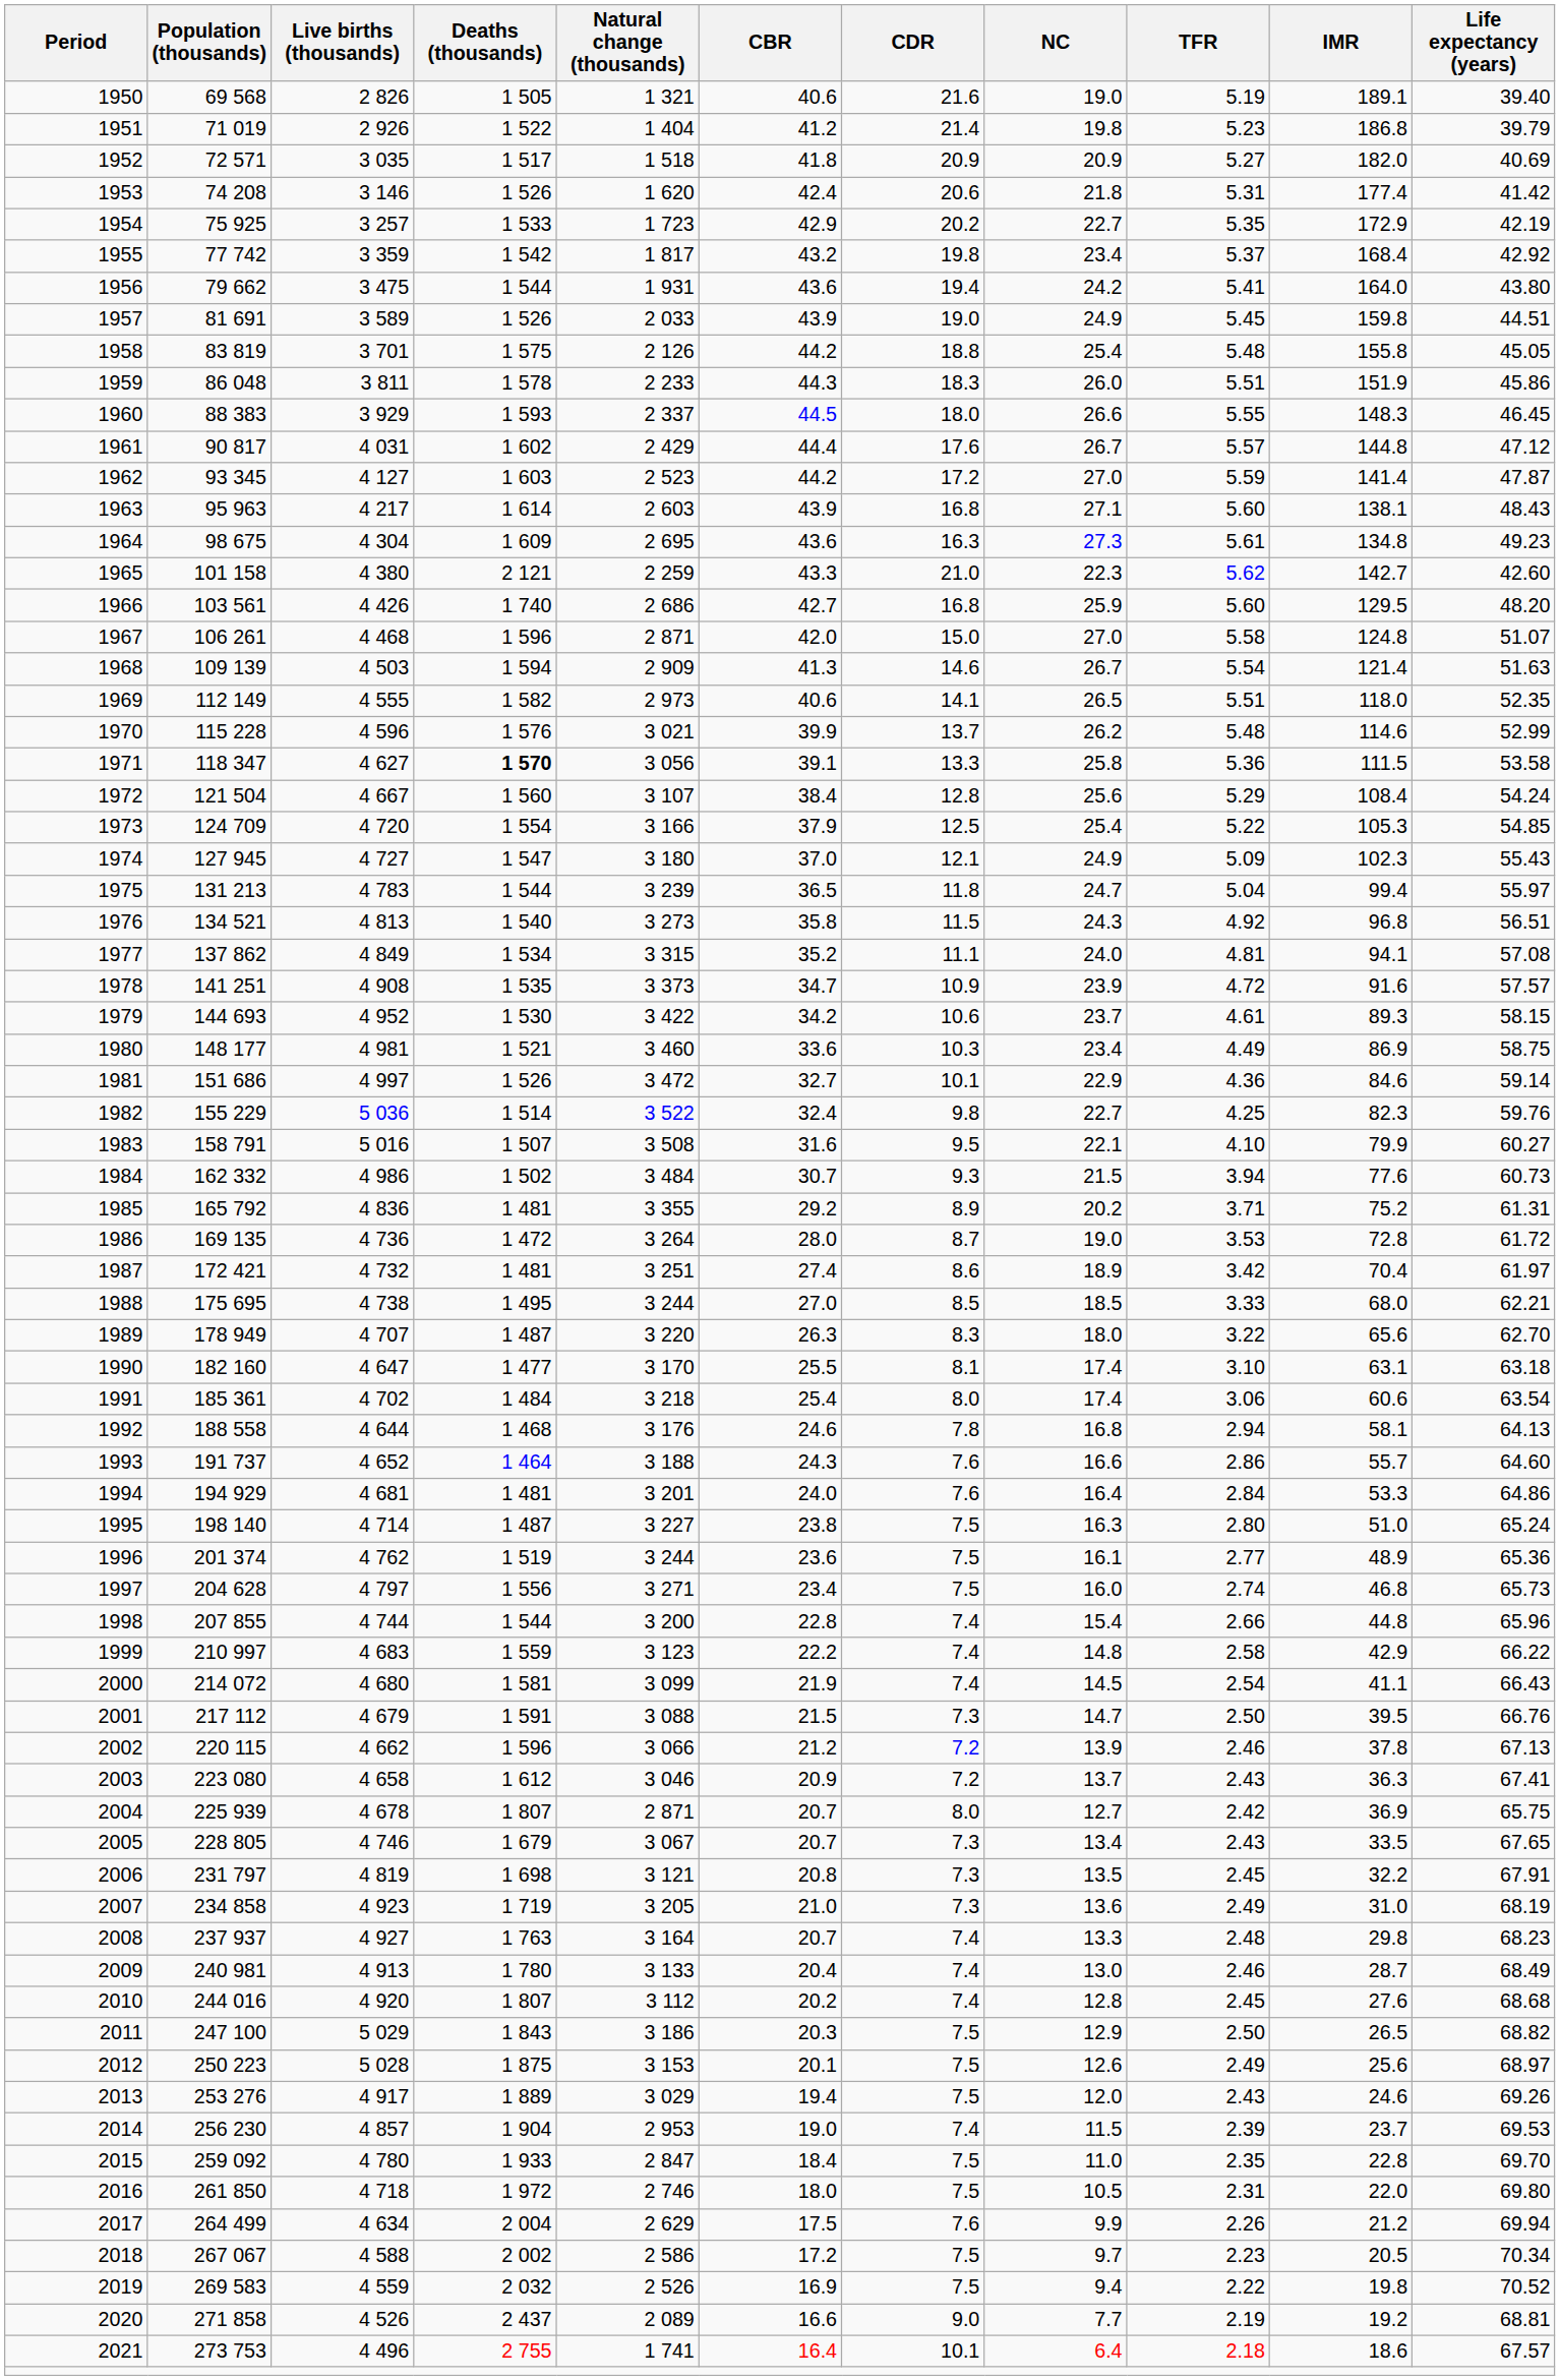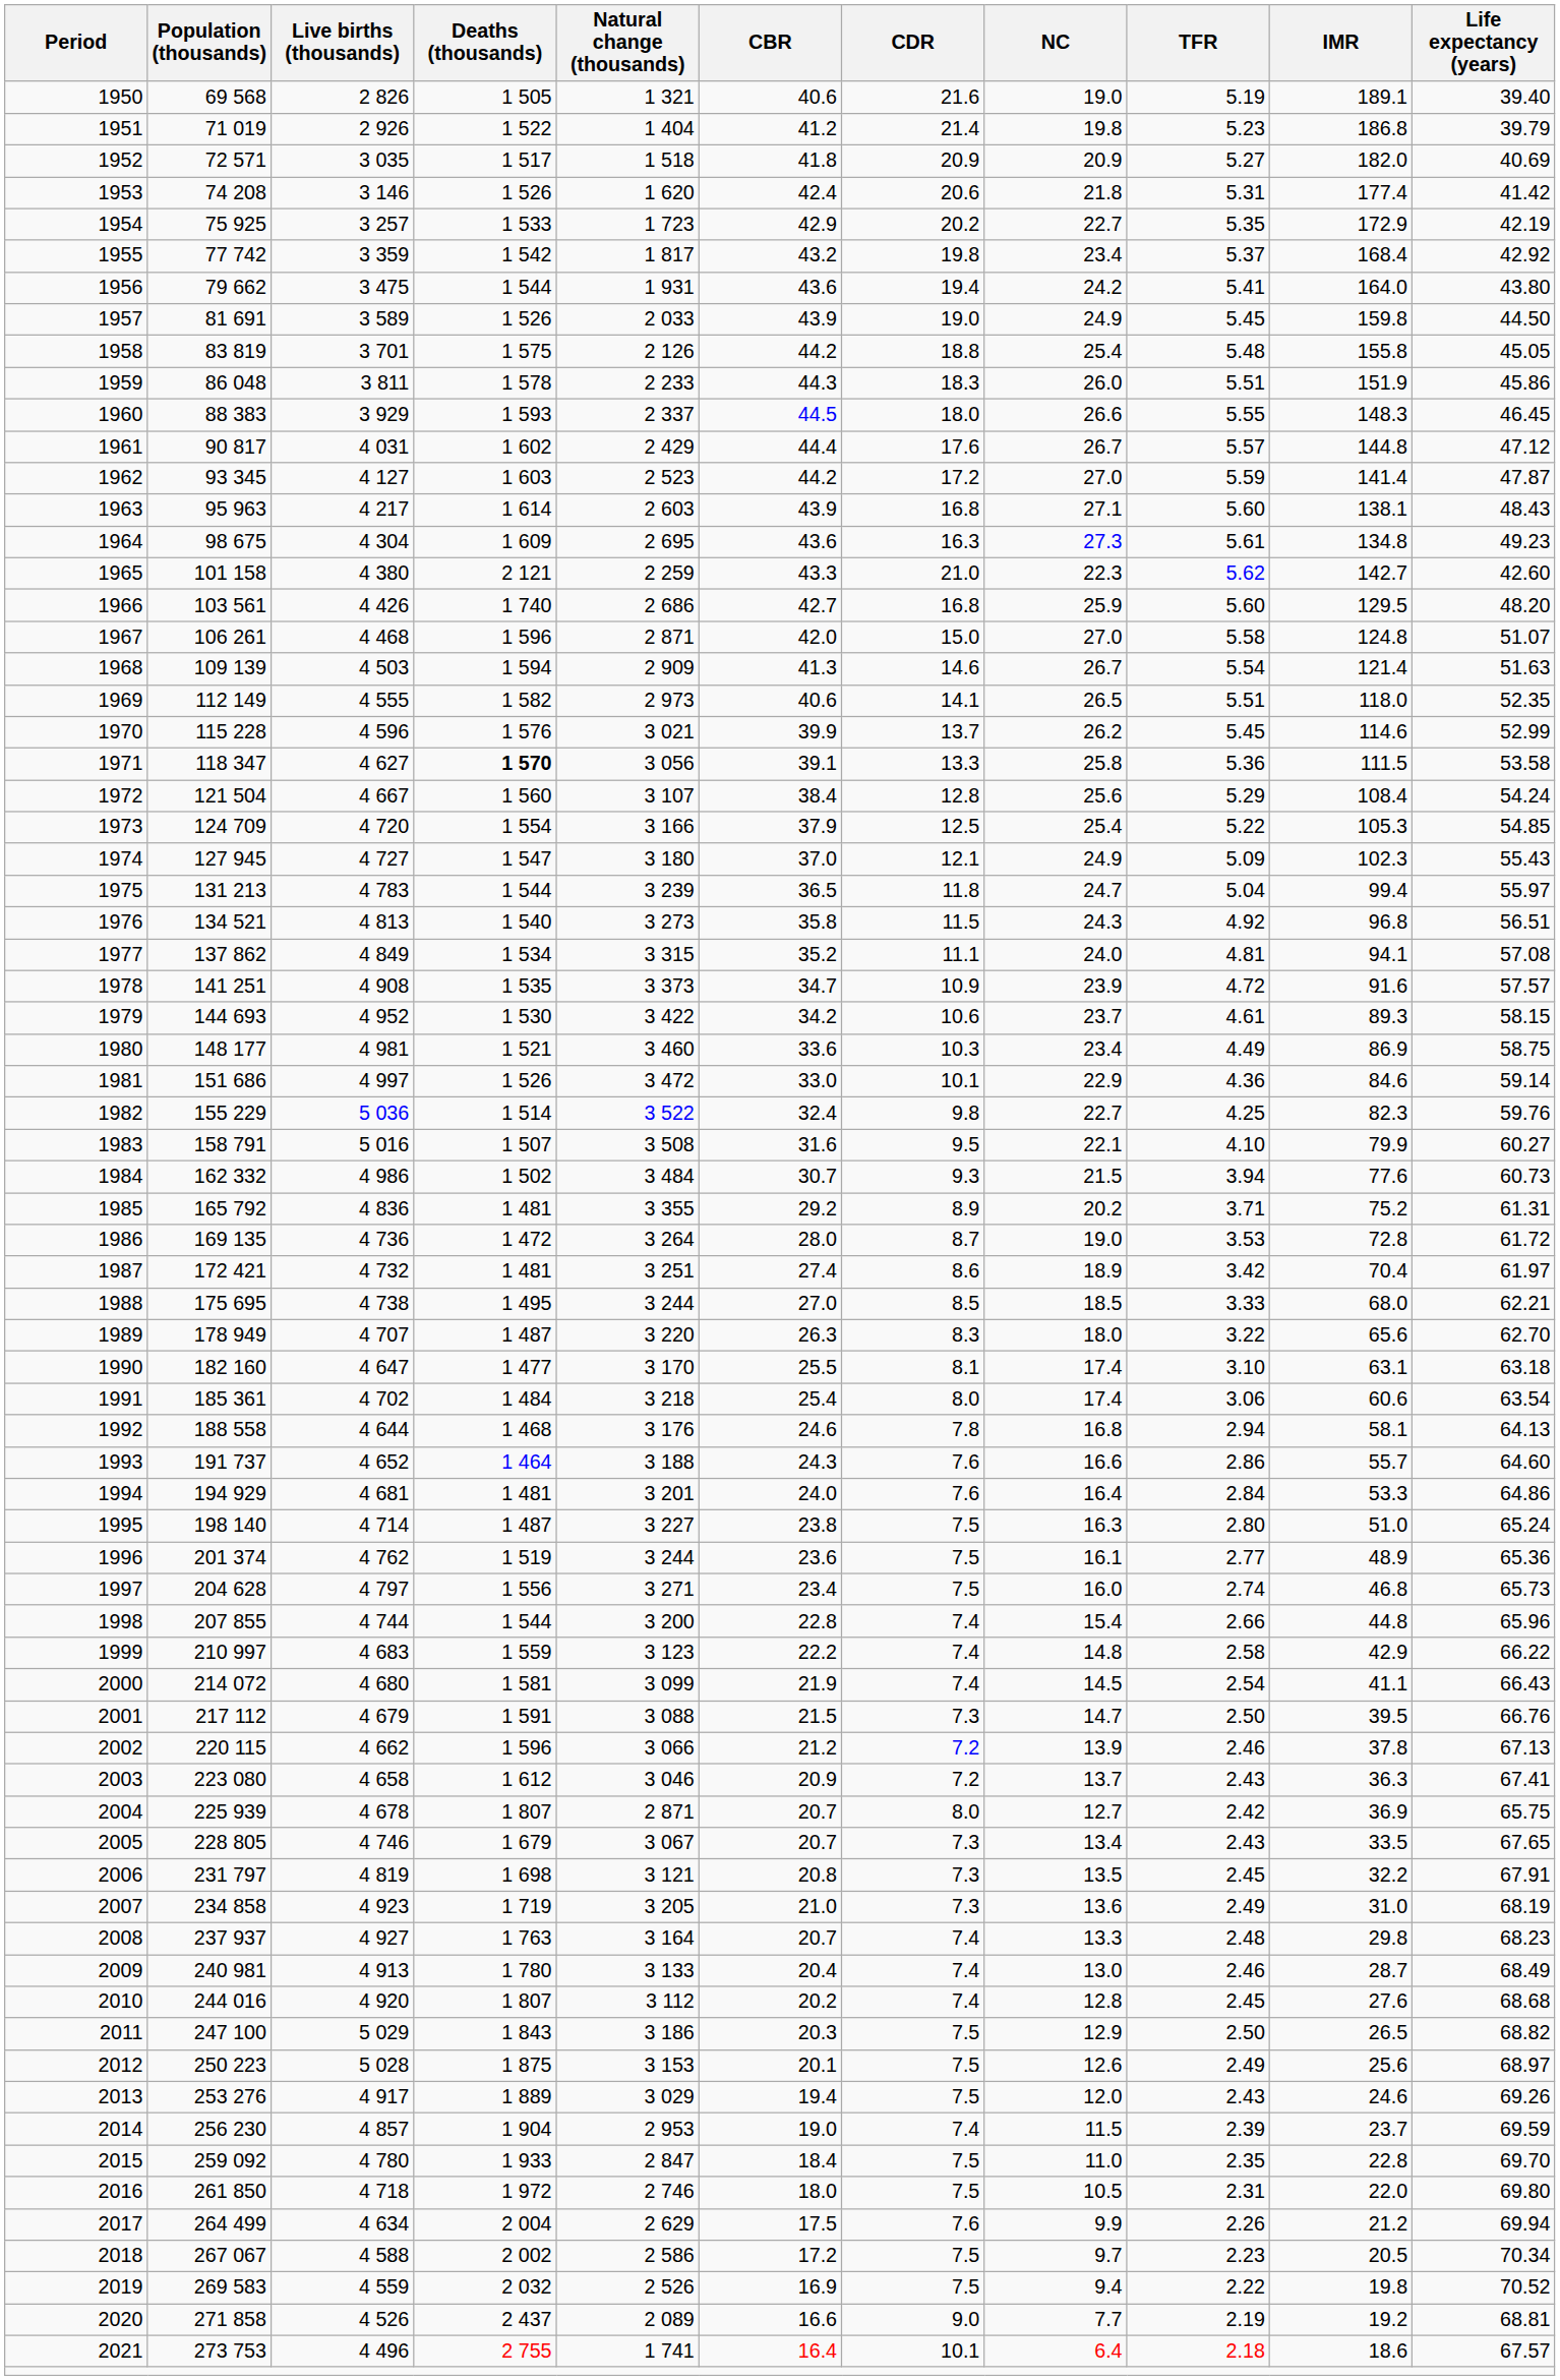1957 | Life expectancy (years): 44.51 -> 44.50
1970 | TFR: 5.48 -> 5.45
1981 | CBR: 32.7 -> 33.0
2014 | Life expectancy (years): 69.53 -> 69.59
